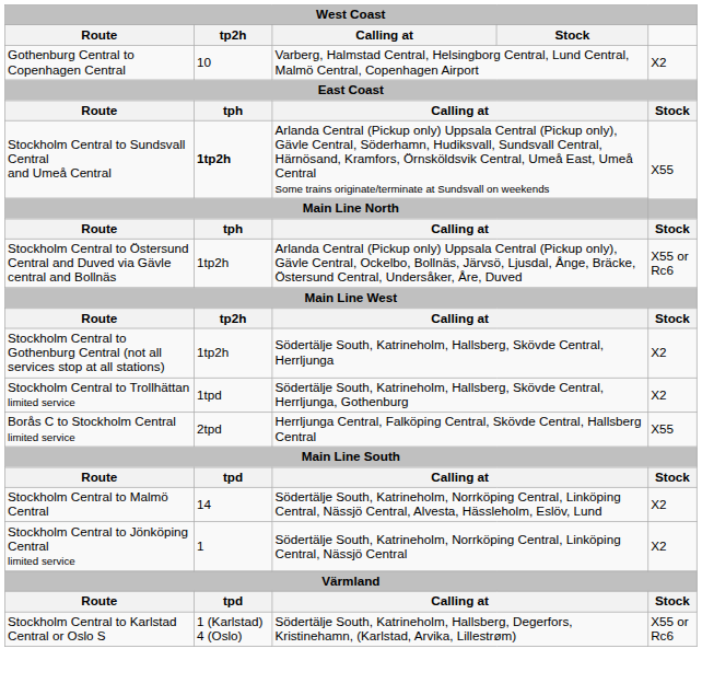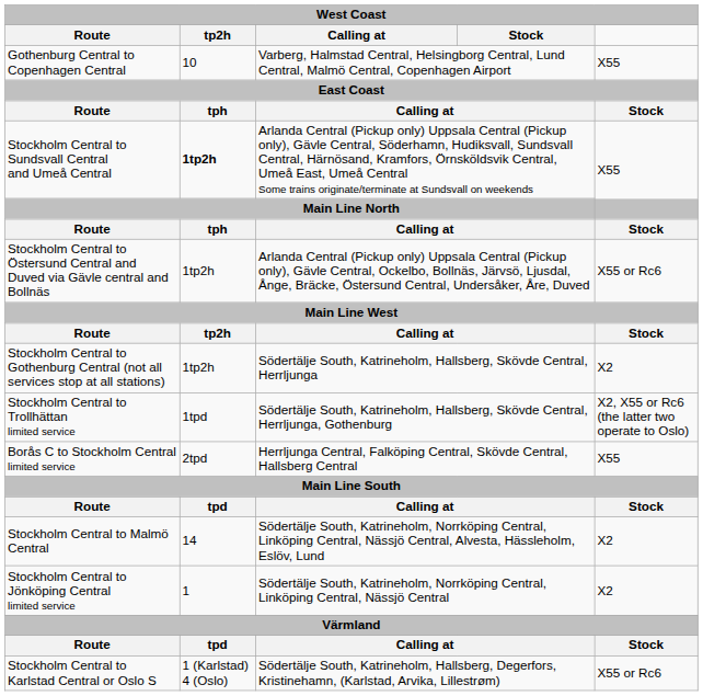Gothenburg Central to Copenhagen Central | column 5: X2 -> X55
Stockholm Central to Trollhättan limited service | column 5: X2 -> X2, X55 or Rc6 (the latter two operate to Oslo)
